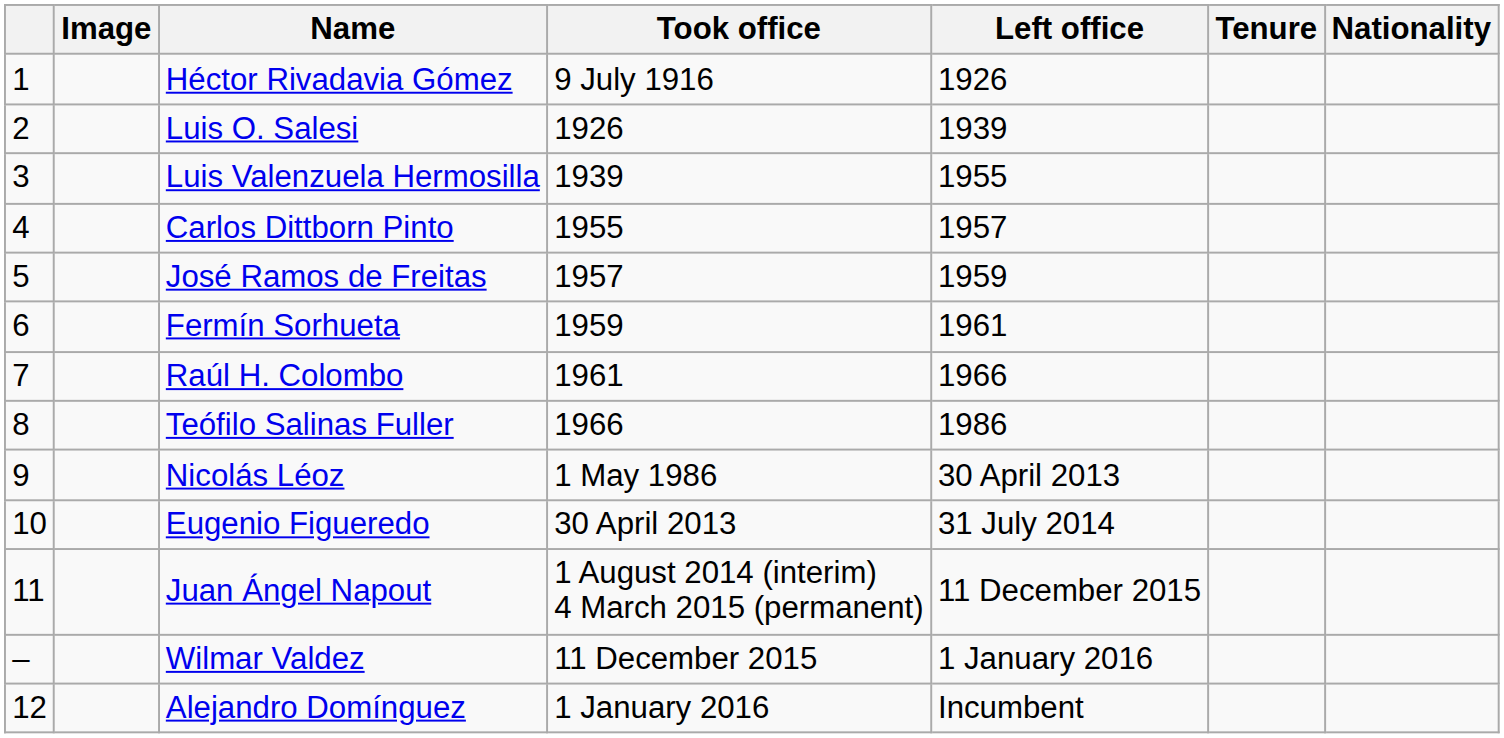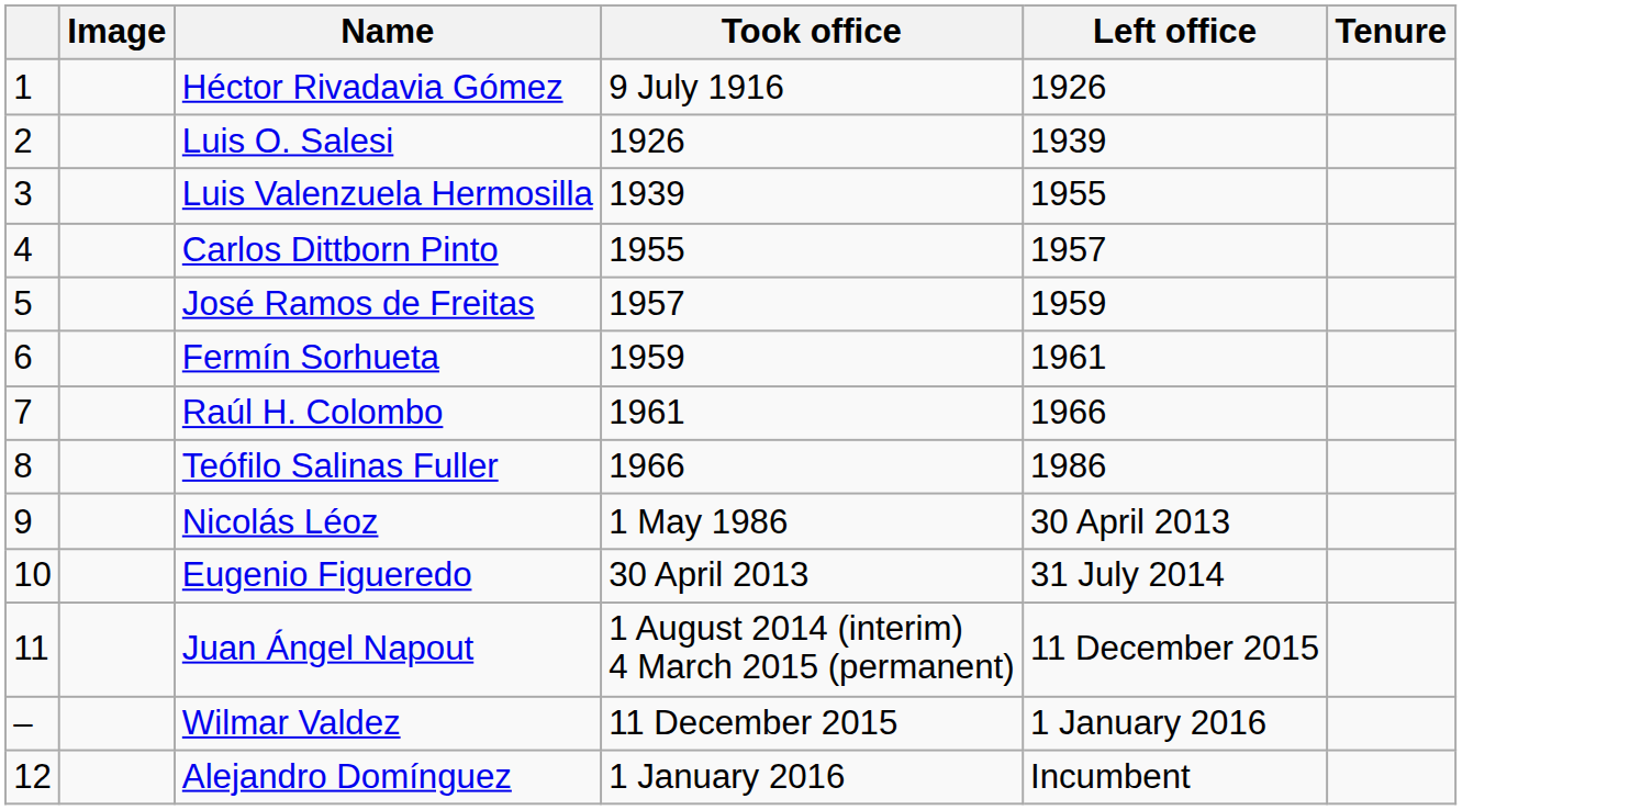- column: Nationality
